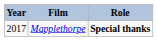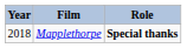Mapplethorpe | Year: 2017 -> 2018
